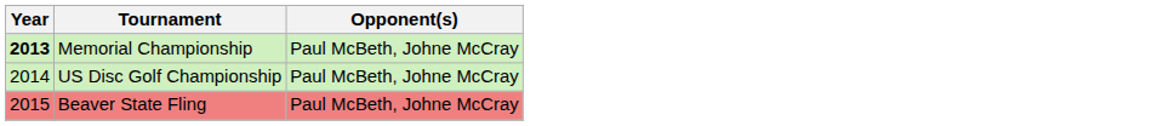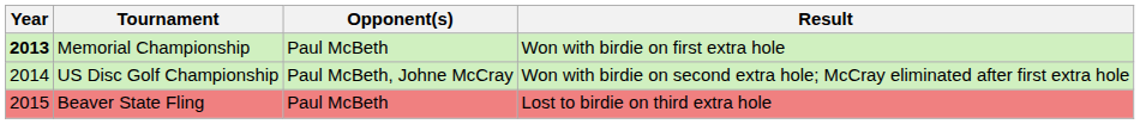+ column: Result | Won with birdie on first extra hole | Won with birdie on second extra hole; McCray eliminated after first extra hole | Lost to birdie on third extra hole
Memorial Championship | Opponent(s): Paul McBeth, Johne McCray -> Paul McBeth
Beaver State Fling | Opponent(s): Paul McBeth, Johne McCray -> Paul McBeth
